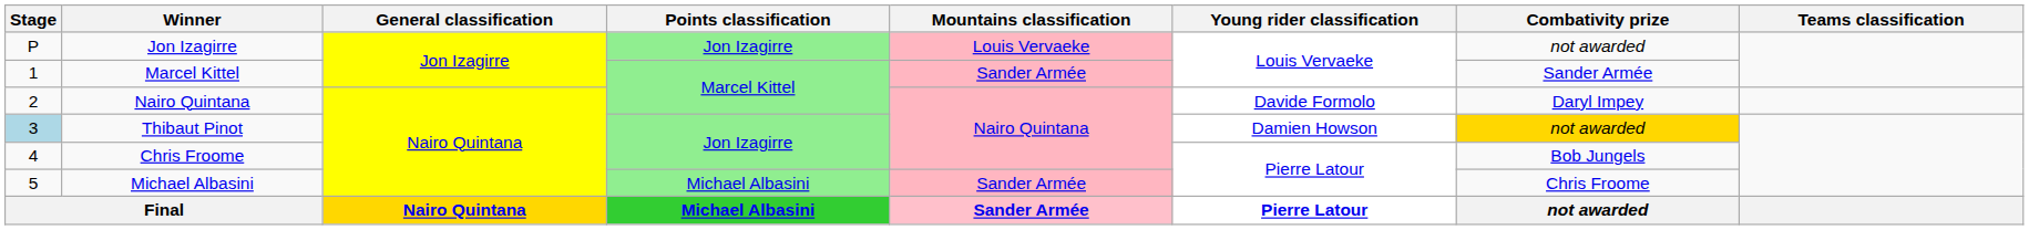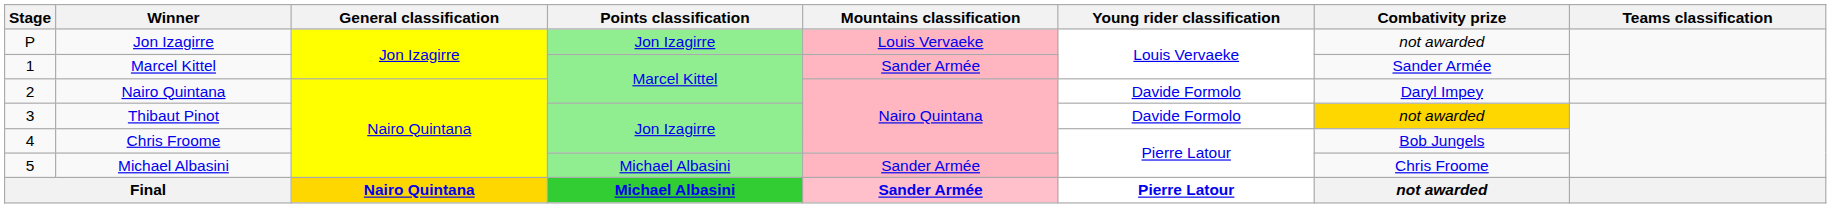Thibaut Pinot | Stage: lightblue background -> no background
Thibaut Pinot | Young rider classification: Damien Howson -> Davide Formolo
